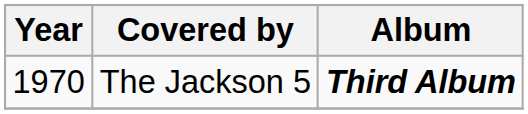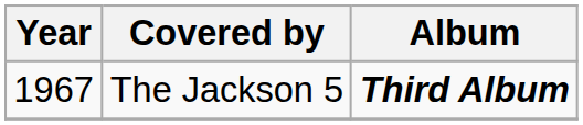The Jackson 5 | Year: 1970 -> 1967
